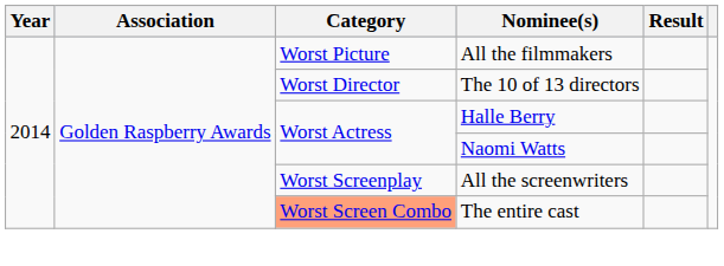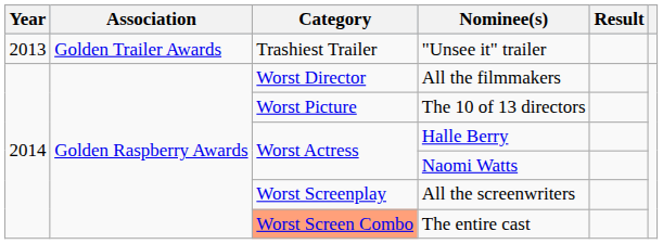+ row: 2013 | Golden Trailer Awards | Trashiest Trailer | "Unsee it" trailer
All the filmmakers | Category: Worst Picture -> Worst Director
The 10 of 13 directors | Category: Worst Director -> Worst Picture
